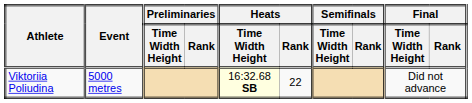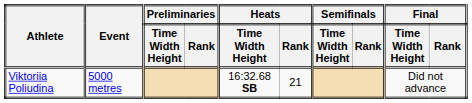Viktoriia Poliudina | Heats / Time Width Height: lightyellow background -> no background
Viktoriia Poliudina | Heats / Rank: 22 -> 21
